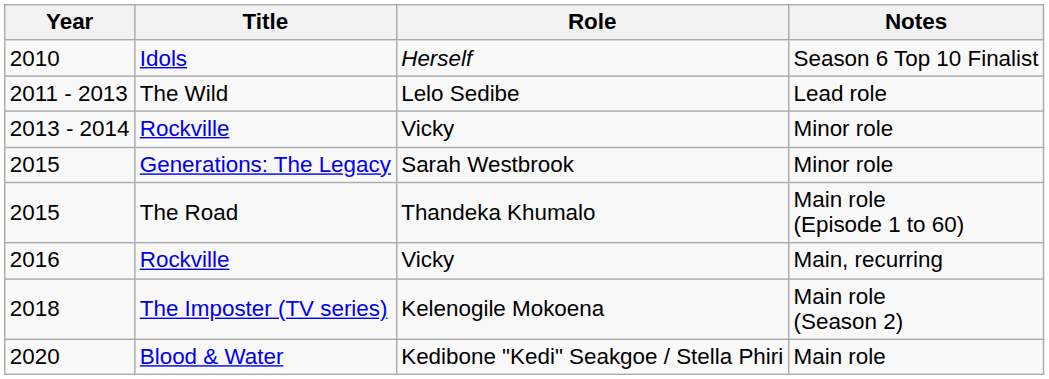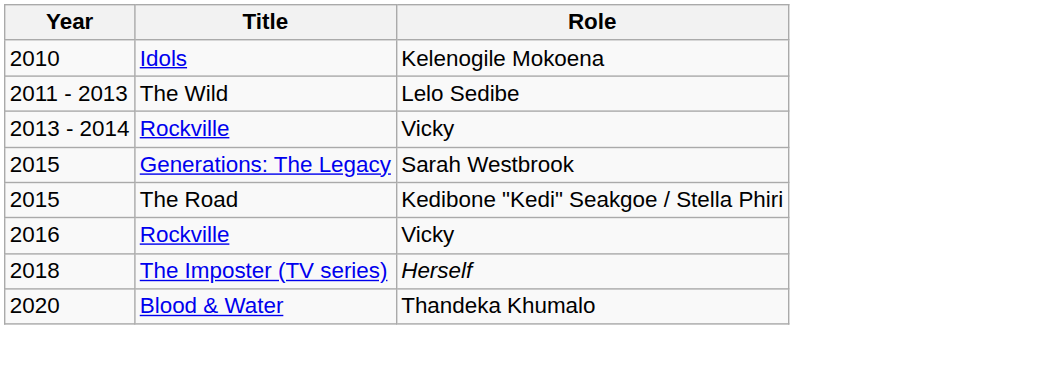- column: Notes | Season 6 Top 10 Finalist | Lead role | Minor role | Minor role | Main role (Episode 1 to 60) | Main, recurring | Main role (Season 2) | Main role
2010 | Role: Herself -> Kelenogile Mokoena
2015 / The Road | Role: Thandeka Khumalo -> Kedibone "Kedi" Seakgoe / Stella Phiri
2018 | Role: Kelenogile Mokoena -> Herself
2020 | Role: Kedibone "Kedi" Seakgoe / Stella Phiri -> Thandeka Khumalo
